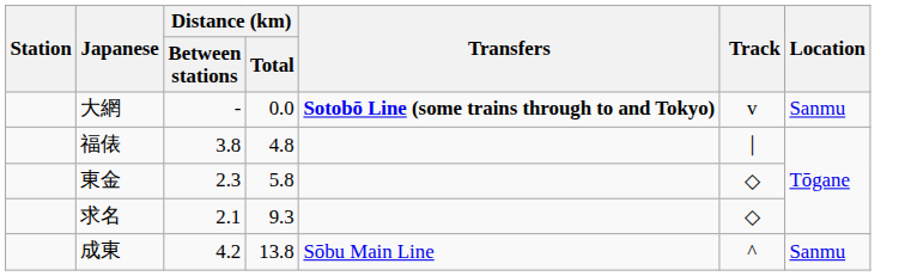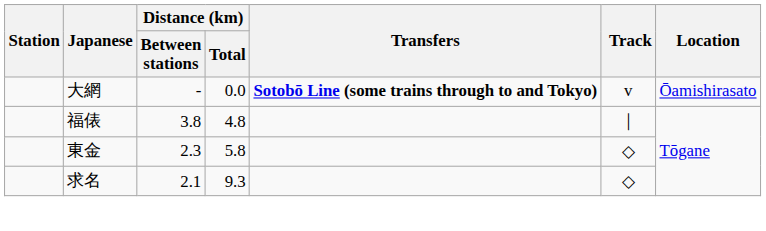大網 | Location: Sanmu -> Ōamishirasato
- row: 成東 | 4.2 | 13.8 | Sōbu Main Line | ^ | Sanmu
